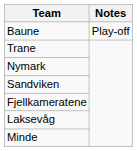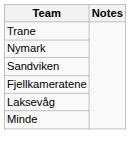- row: Baune | Play-off
